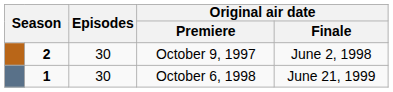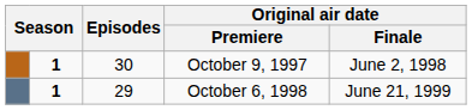October 9, 1997 | column 2: 2 -> 1
October 6, 1998 | Episodes: 30 -> 29
